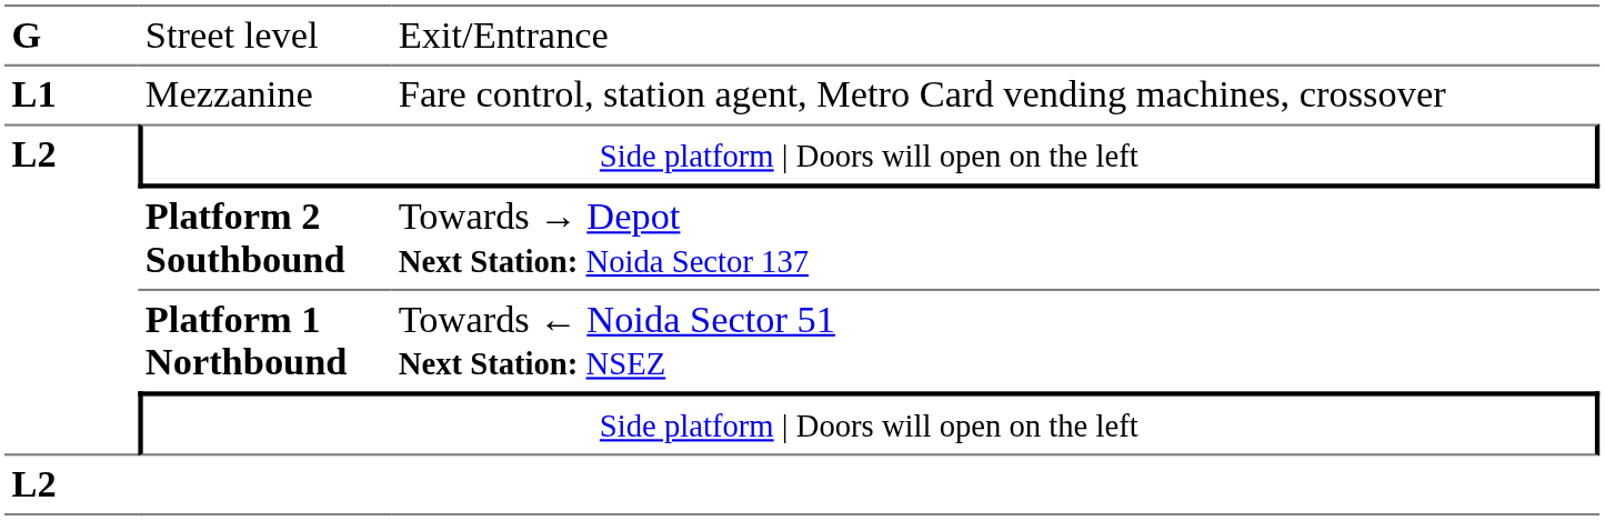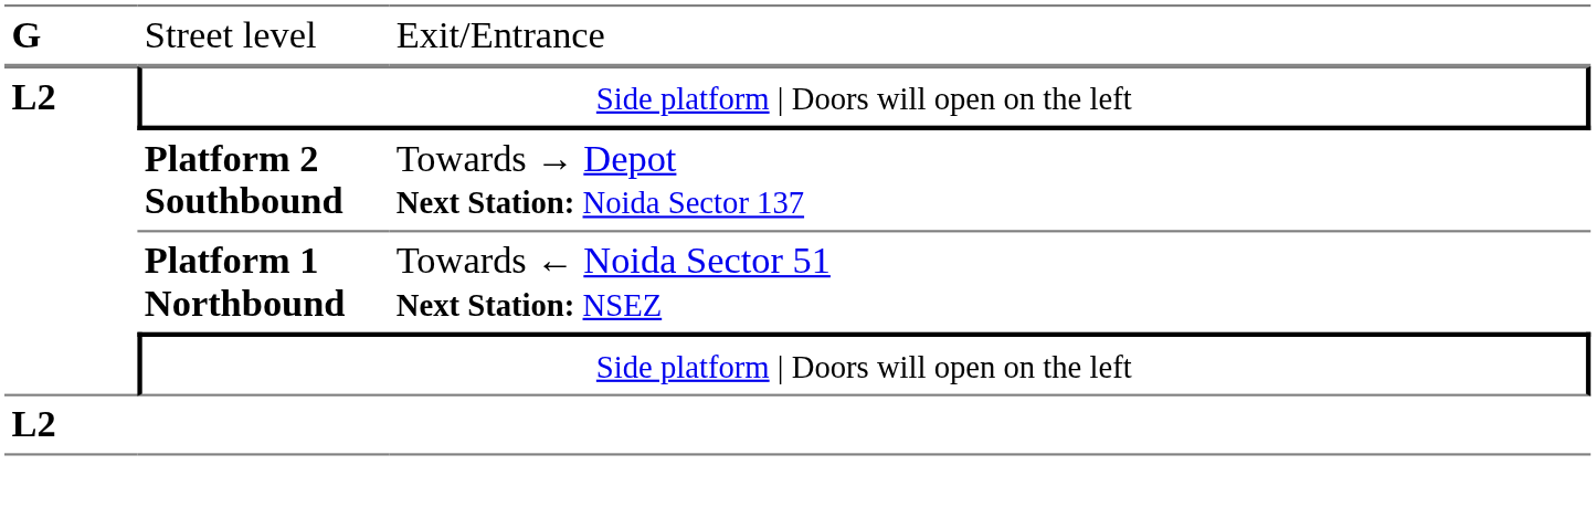- row: L1 | Mezzanine | Fare control, station agent, Metro Card vending machines, crossover
